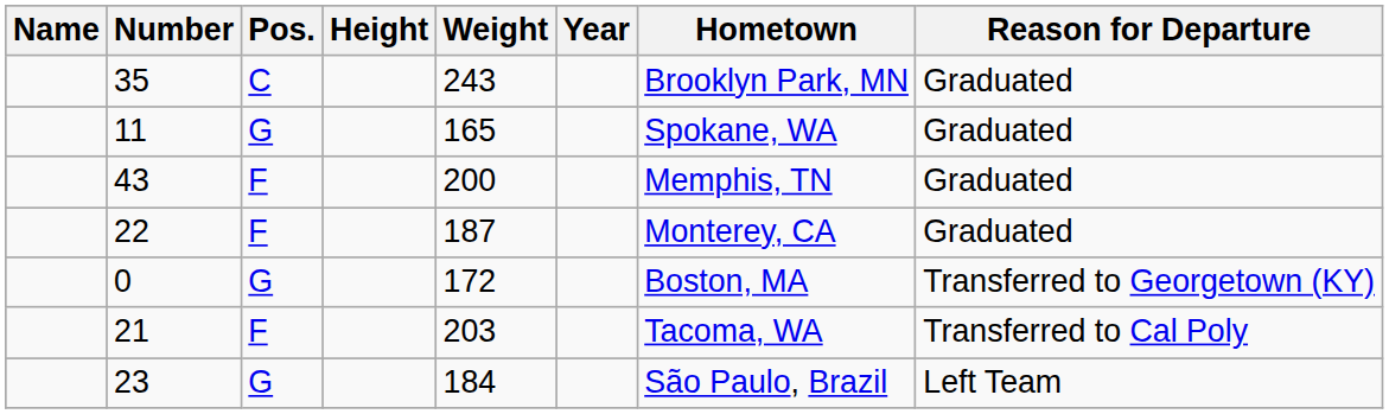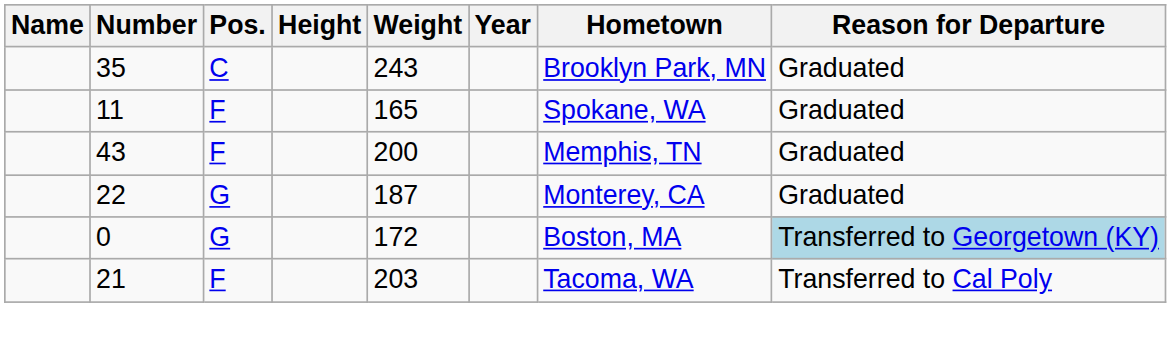11 | Pos.: G -> F
22 | Pos.: F -> G
0 | Reason for Departure: no background -> lightblue background
- row: 23 | G | 184 | São Paulo, Brazil | Left Team
